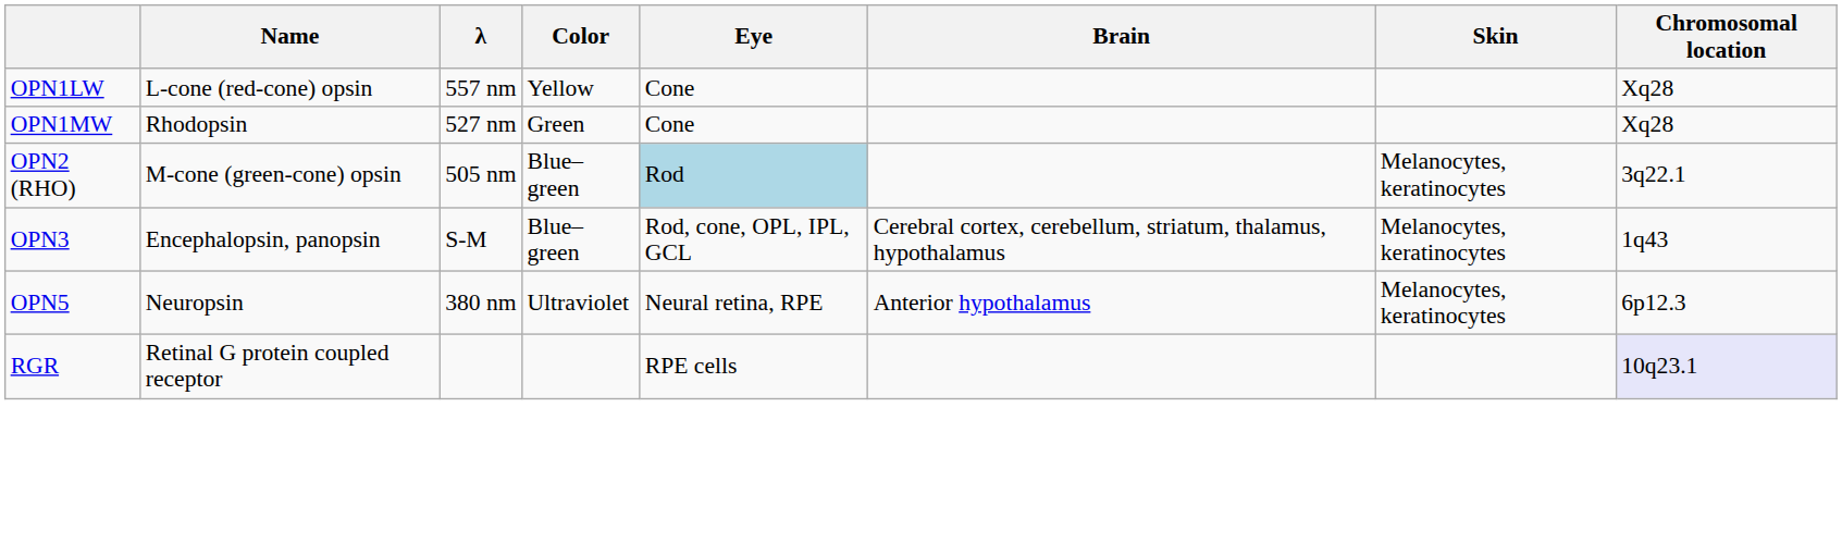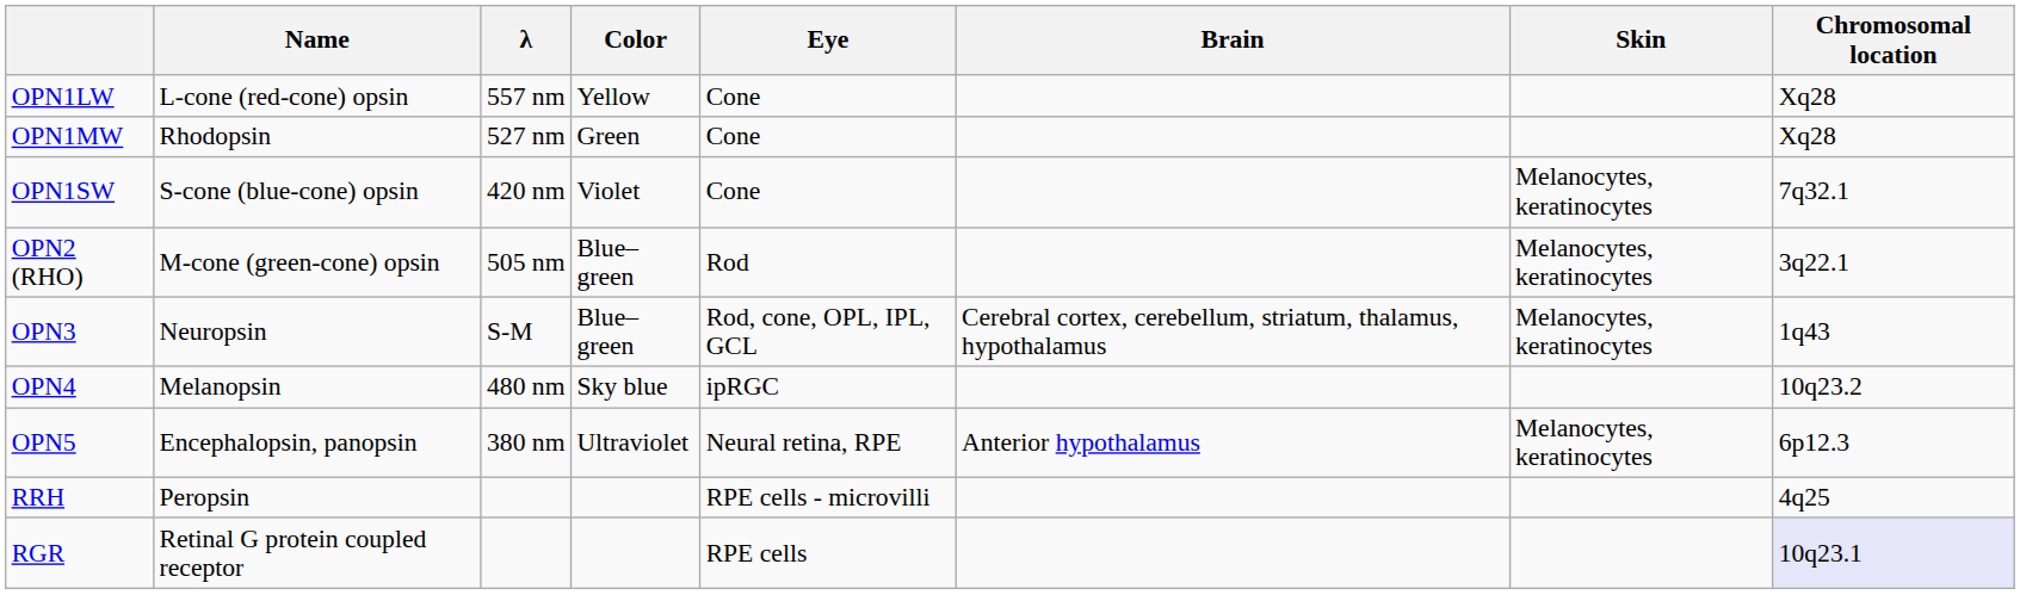+ row: OPN1SW | S-cone (blue-cone) opsin | 420 nm | Violet | Cone | Melanocytes, keratinocytes | 7q32.1
OPN2 (RHO) | Eye: lightblue background -> no background
OPN3 | Name: Encephalopsin, panopsin -> Neuropsin
+ row: OPN4 | Melanopsin | 480 nm | Sky blue | ipRGC | 10q23.2
OPN5 | Name: Neuropsin -> Encephalopsin, panopsin
+ row: RRH | Peropsin | RPE cells - microvilli | 4q25
